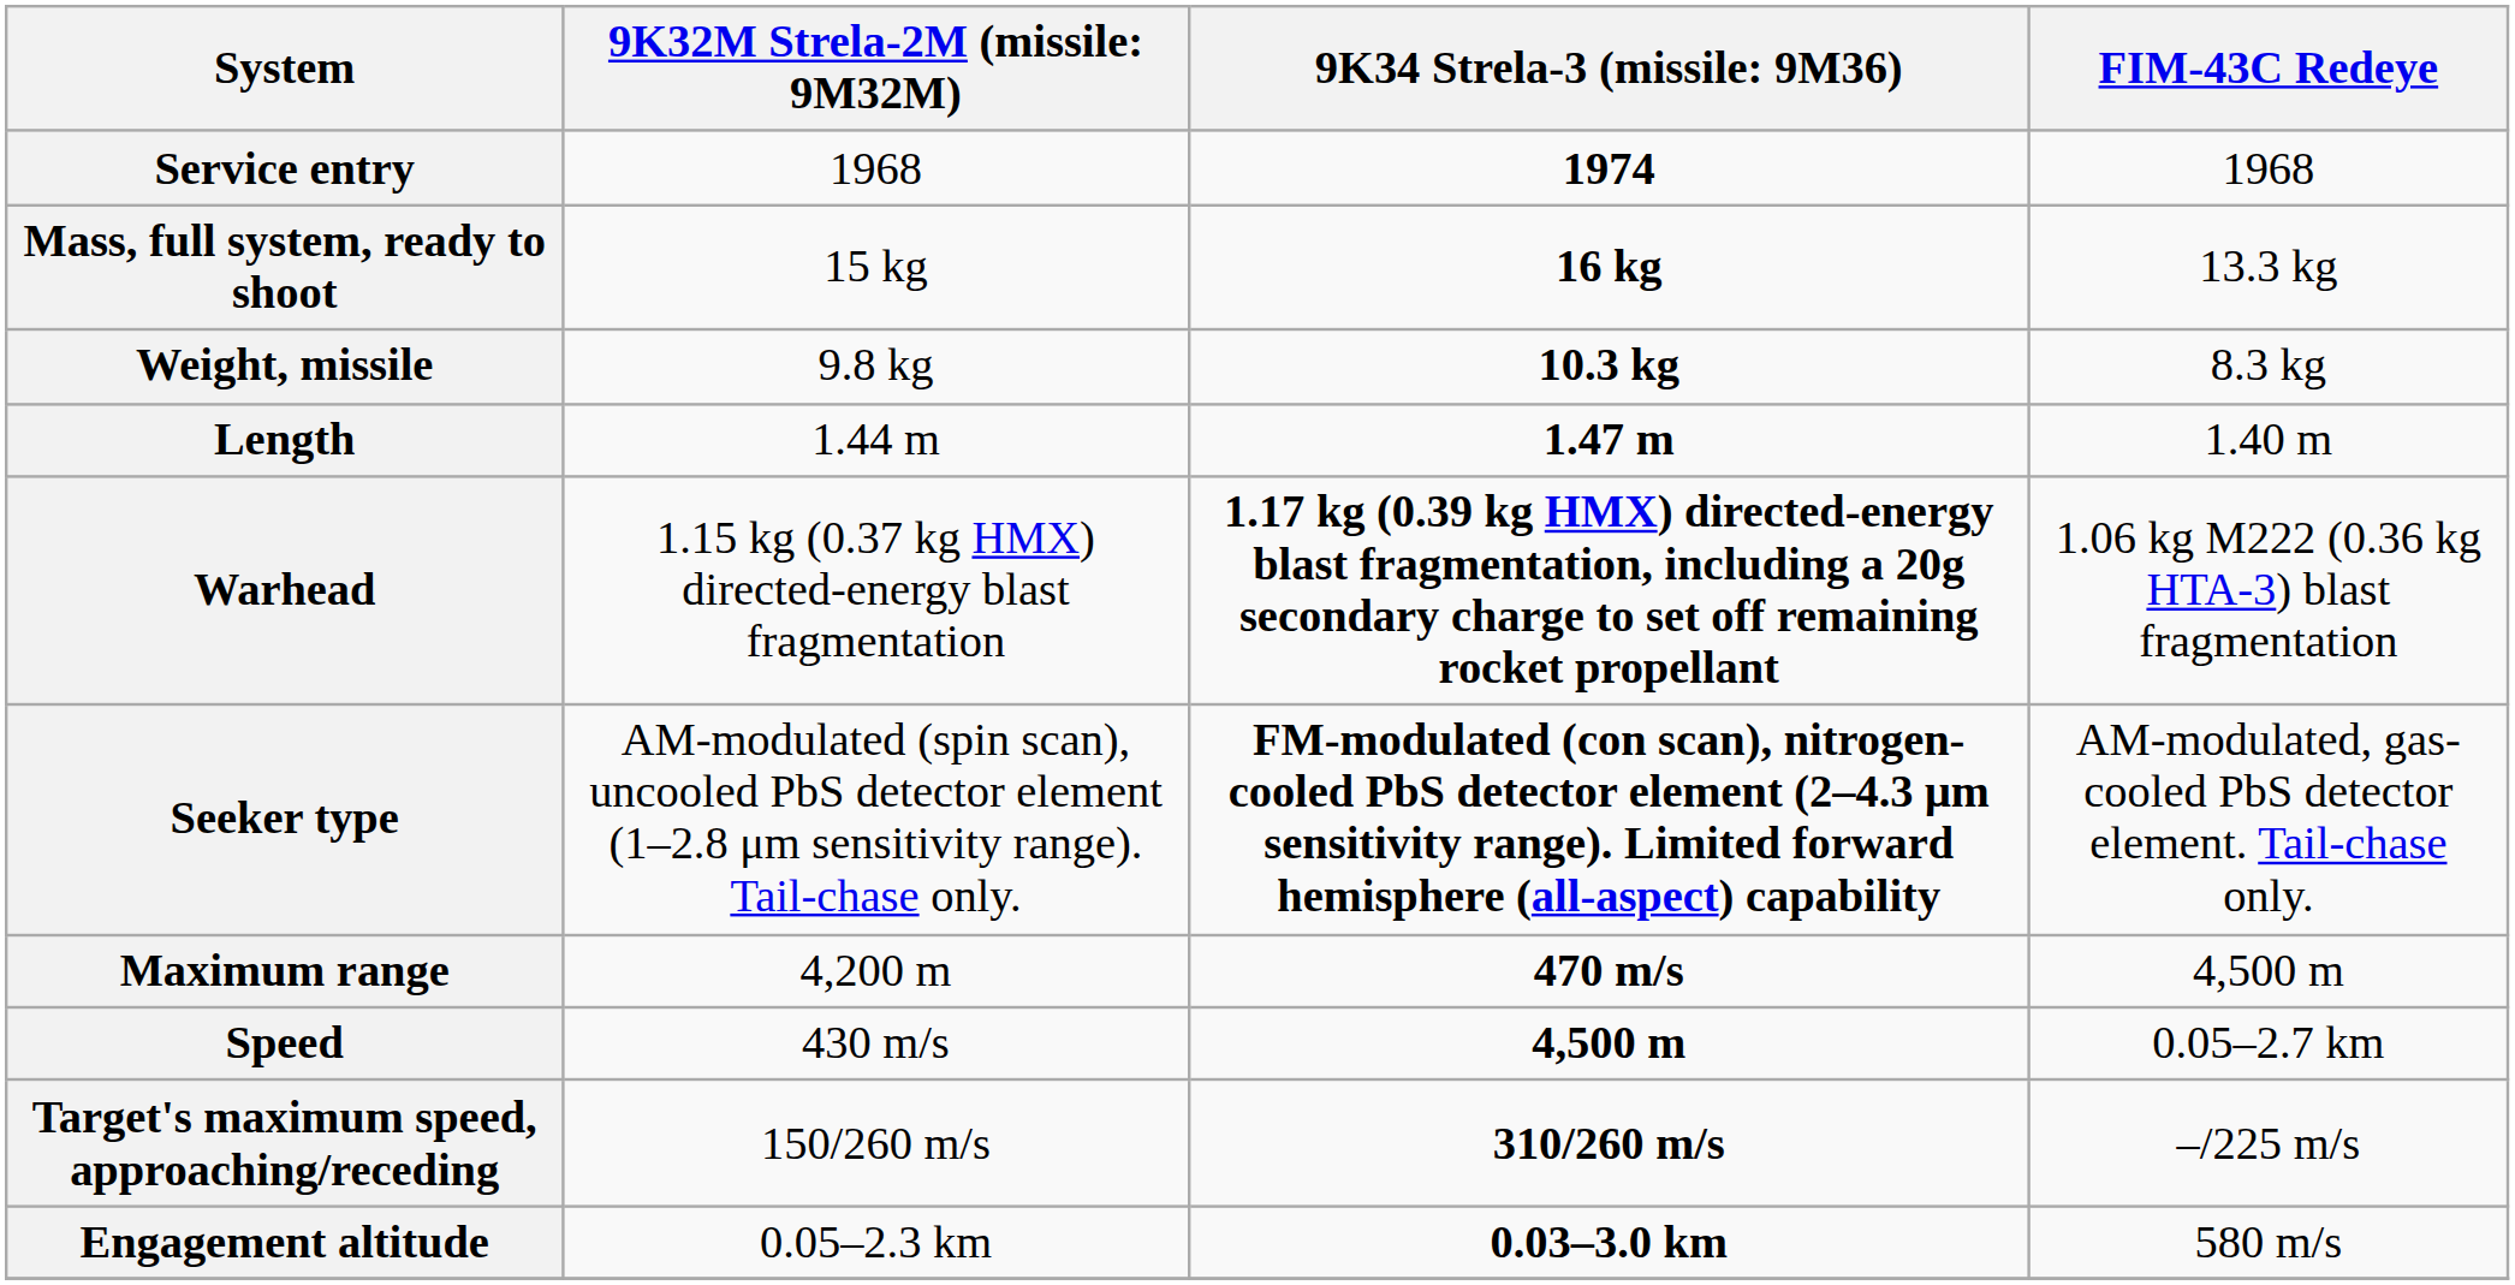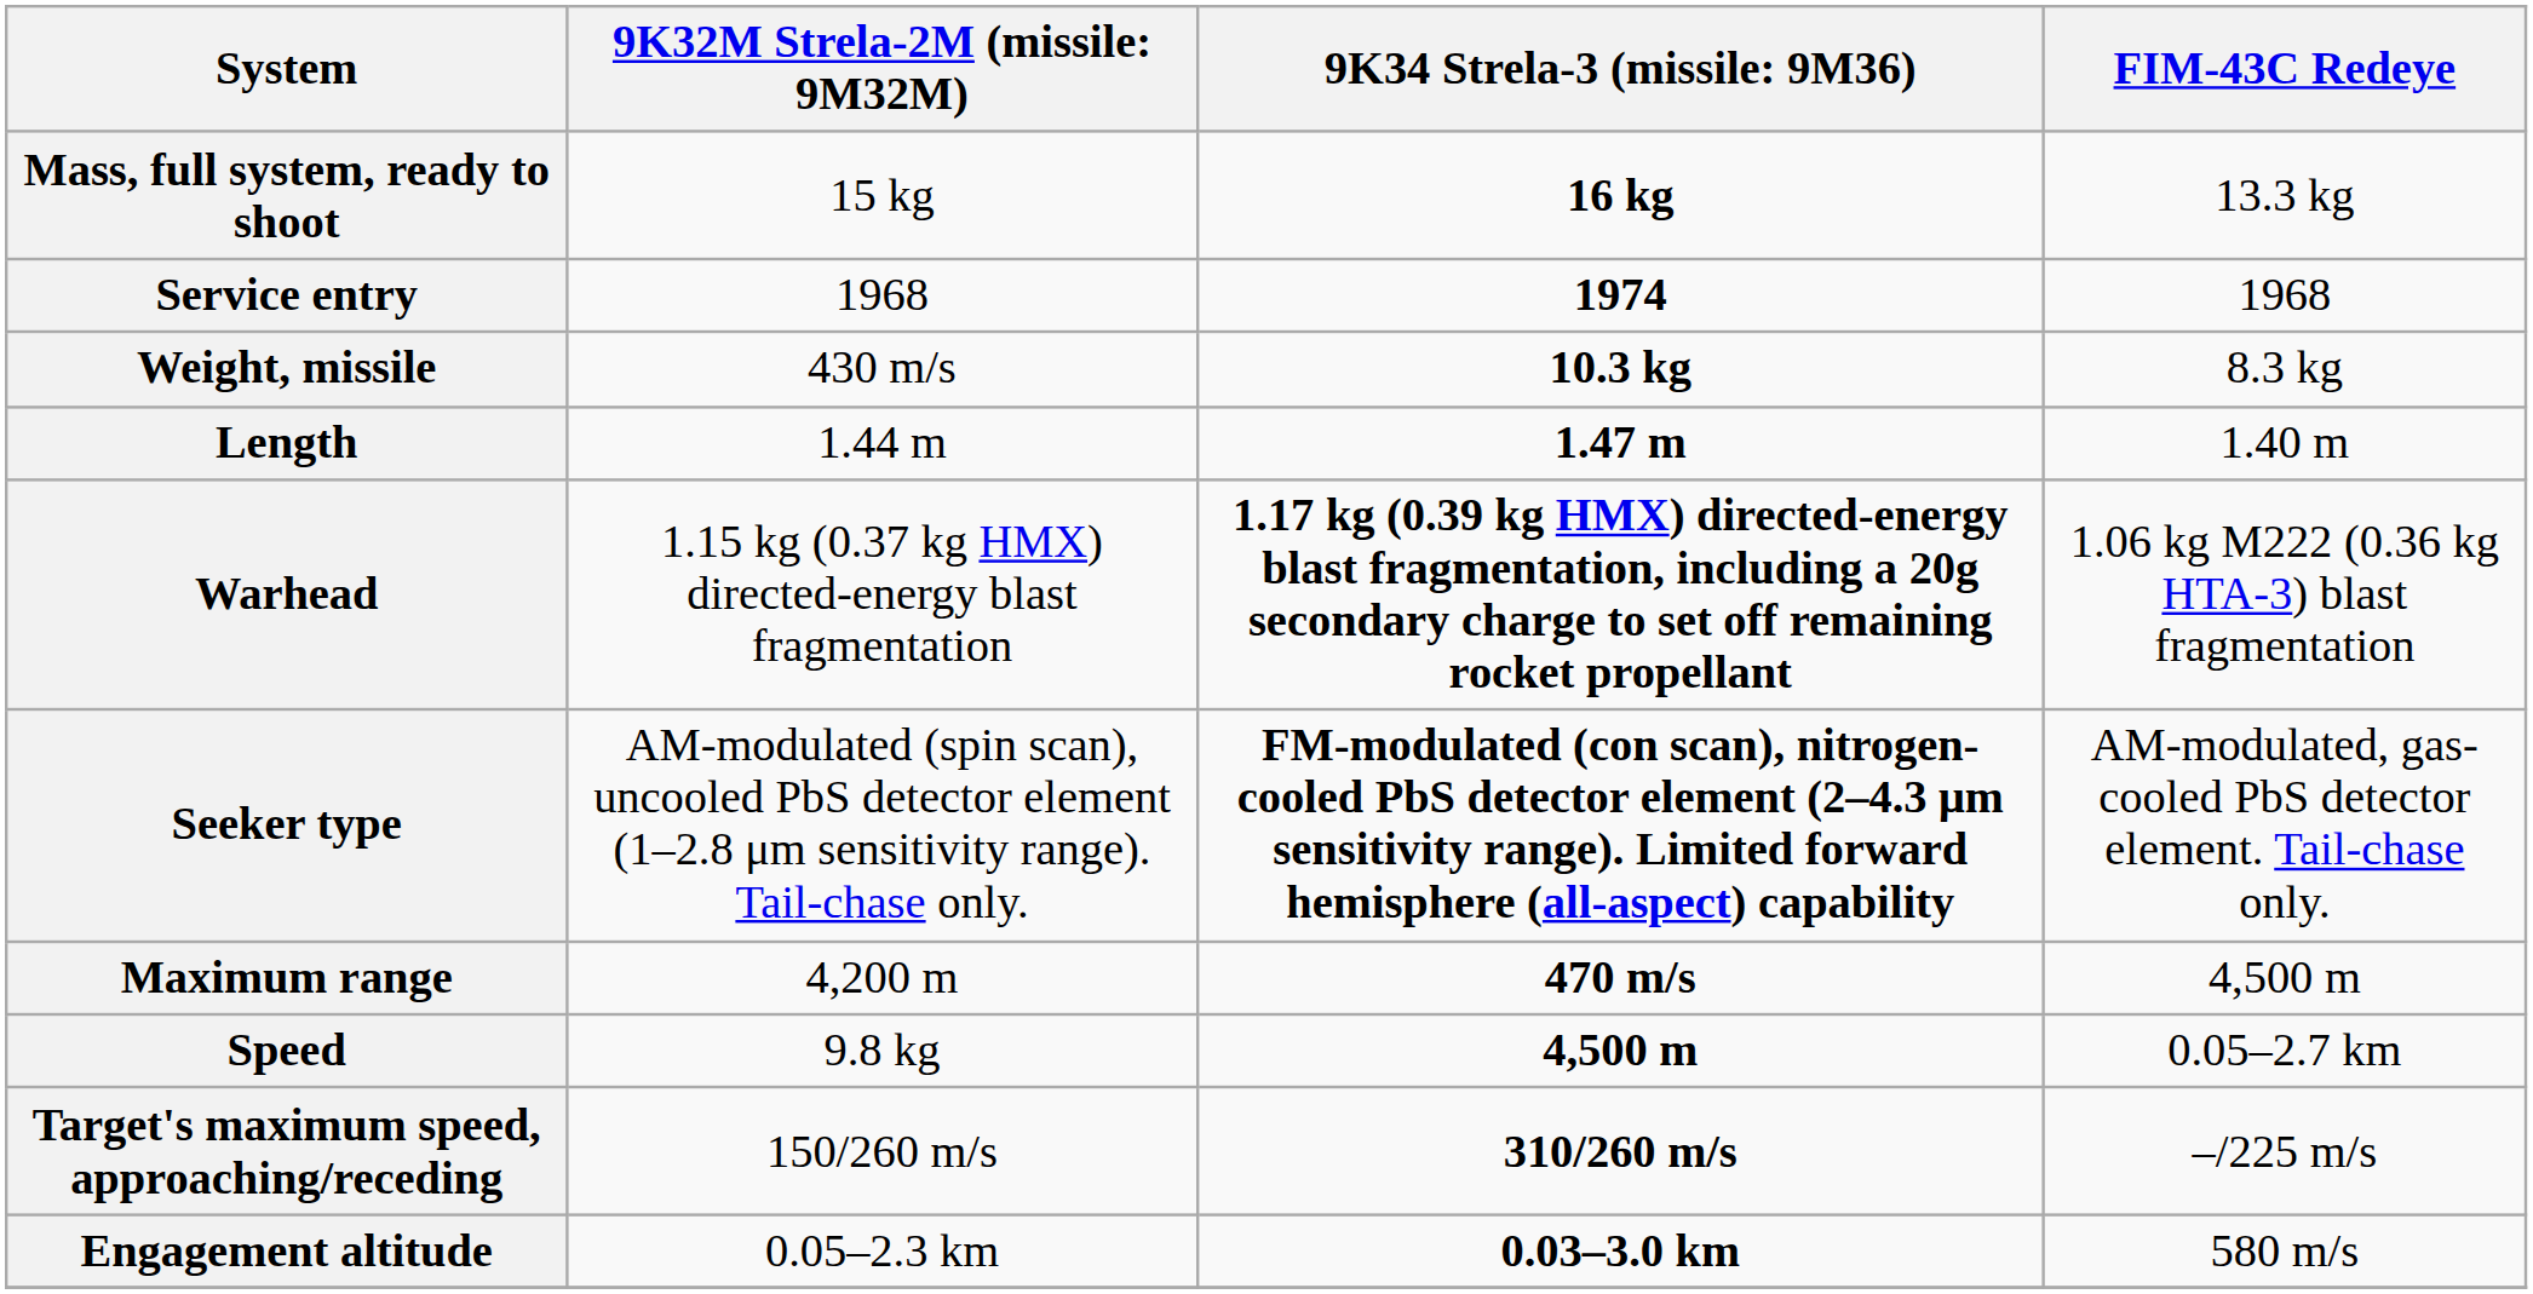rows swapped: Service entry <-> Mass, full system, ready to shoot
Weight, missile | column 2: 9.8 kg -> 430 m/s
Speed | column 2: 430 m/s -> 9.8 kg
